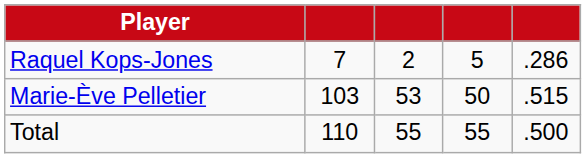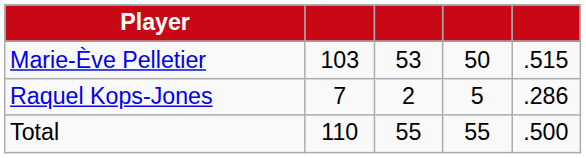rows swapped: Marie-Ève Pelletier <-> Raquel Kops-Jones
